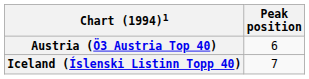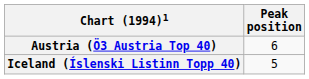Iceland (Íslenski Listinn Topp 40) | Peak position: 7 -> 5
